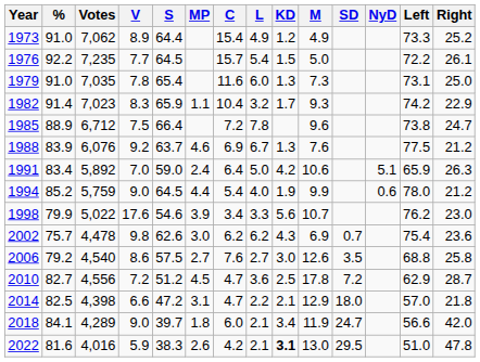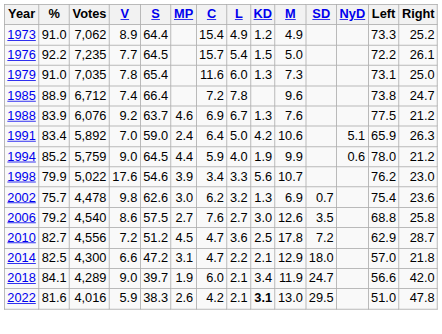- row: 1982 | 91.4 | 7,023 | 8.3 | 65.9 | 1.1 | 10.4 | 3.2 | 1.7 | 9.3 | 74.2 | 22.9
1985 | V: 7.5 -> 7.4
1994 | C: 5.4 -> 5.9
2002 | L: 6.2 -> 3.2
2002 | KD: 4.3 -> 1.3
2014 | Votes: 4,398 -> 4,300
2018 | MP: 1.8 -> 1.9
